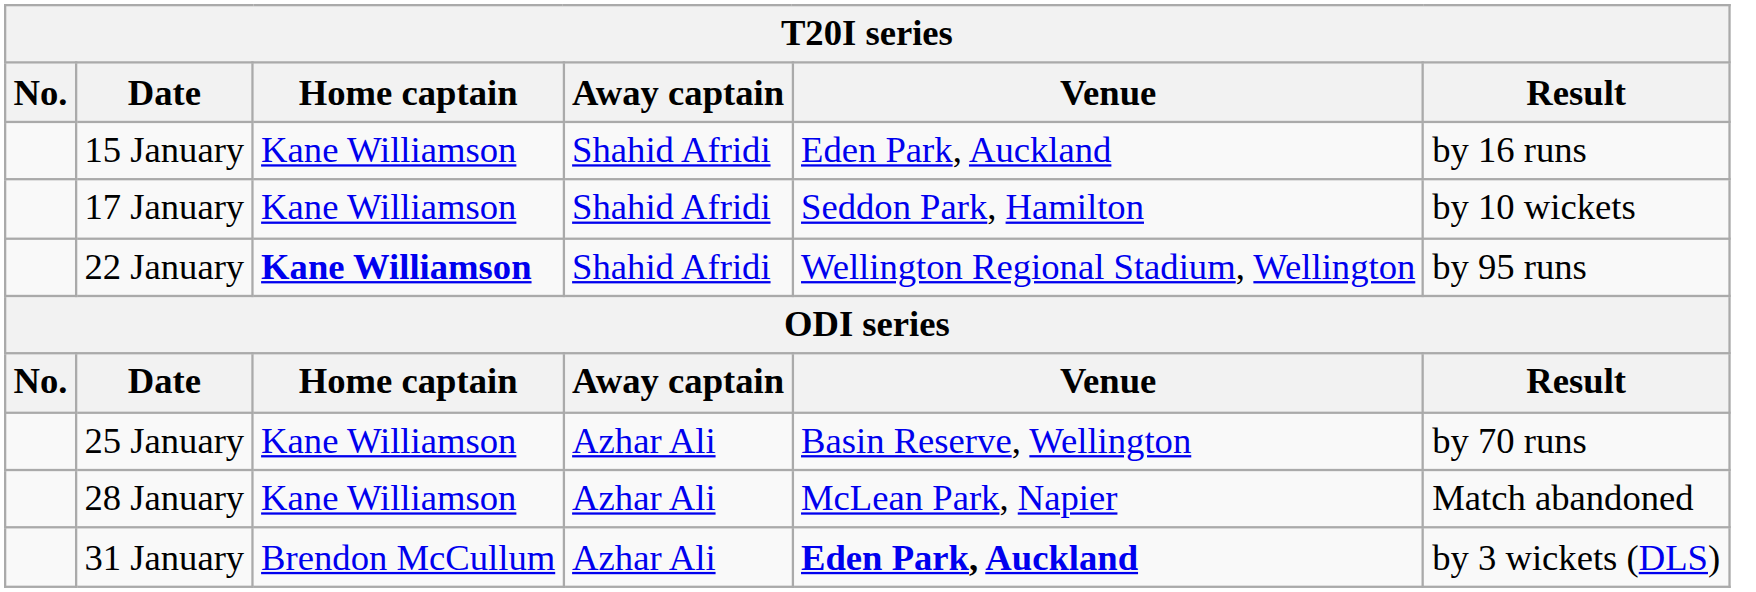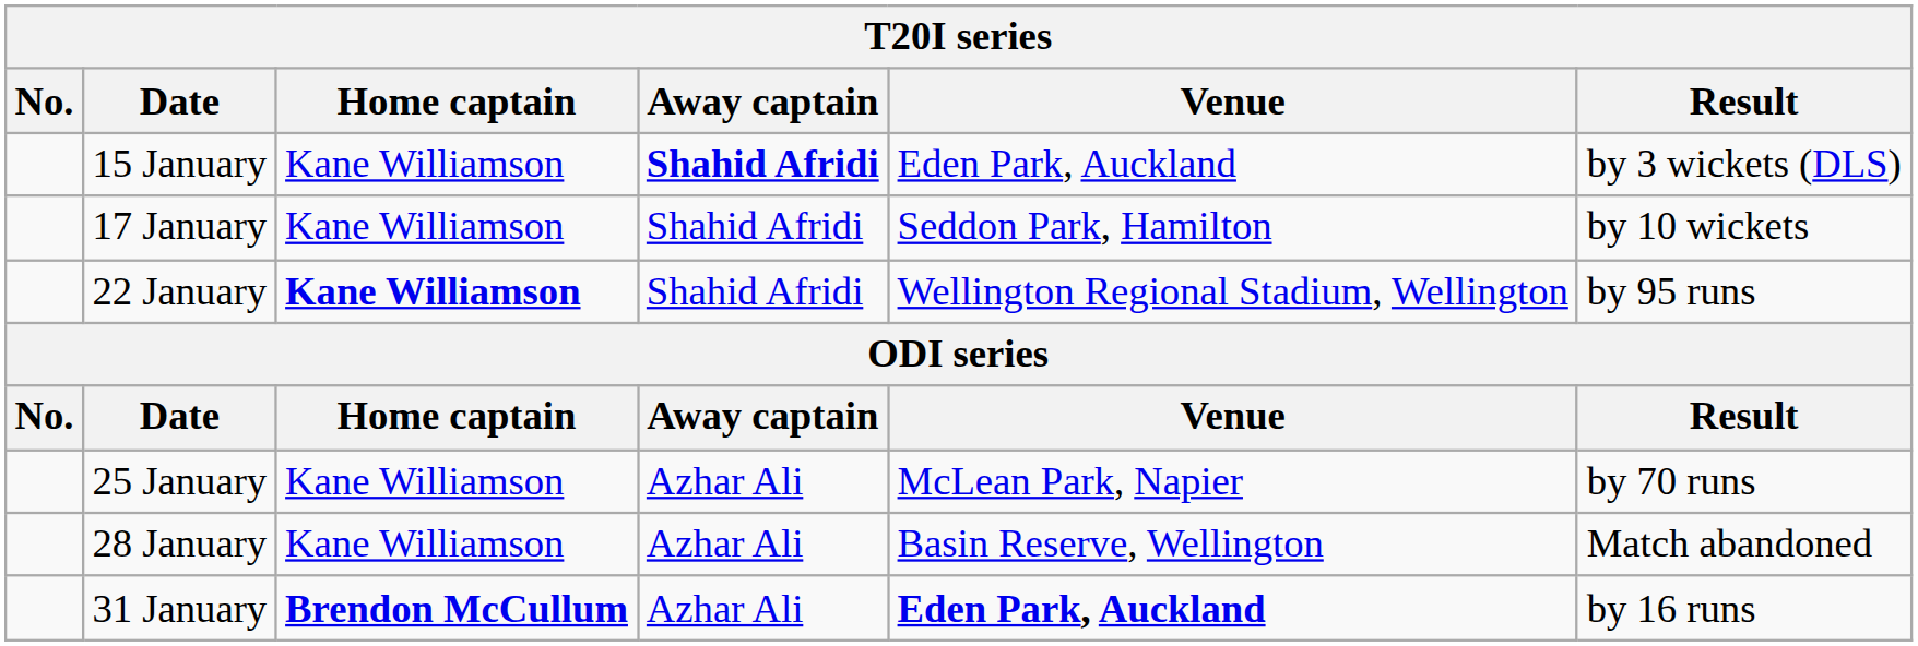15 January | Away captain: normal -> bold
15 January | Result: by 16 runs -> by 3 wickets (DLS)
25 January | Venue: Basin Reserve, Wellington -> McLean Park, Napier
28 January | Venue: McLean Park, Napier -> Basin Reserve, Wellington
31 January | Home captain: normal -> bold
31 January | Result: by 3 wickets (DLS) -> by 16 runs
